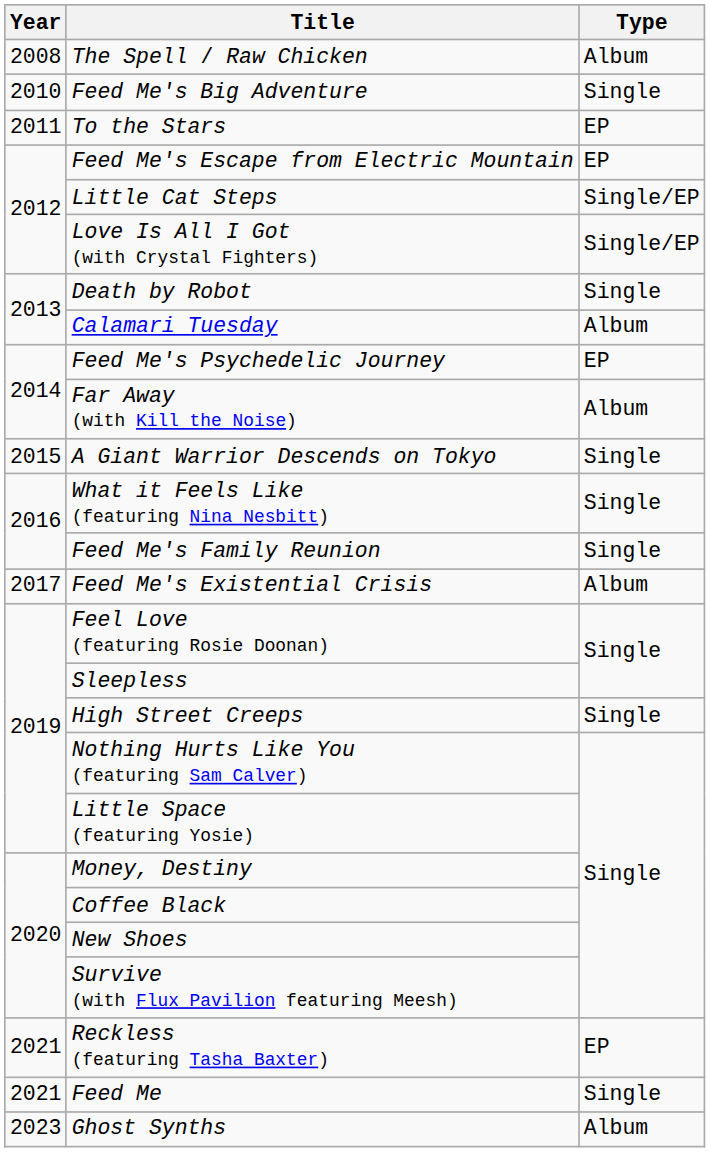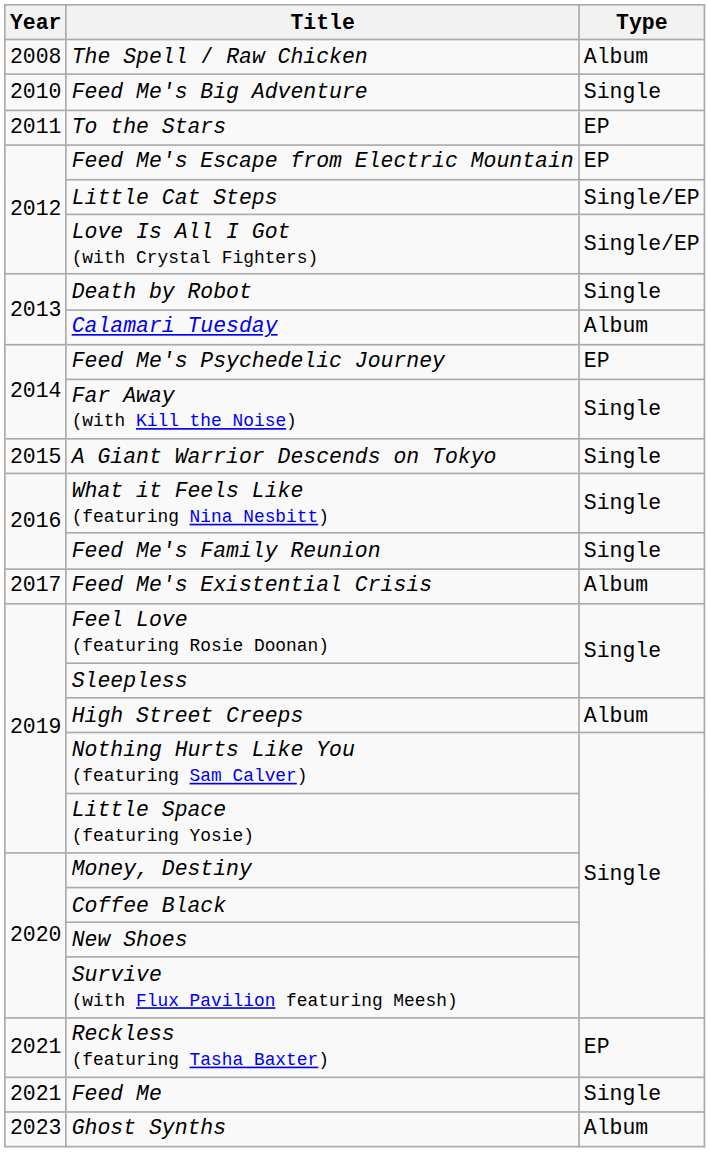Far Away (with Kill the Noise) | Type: Album -> Single
High Street Creeps | Type: Single -> Album
